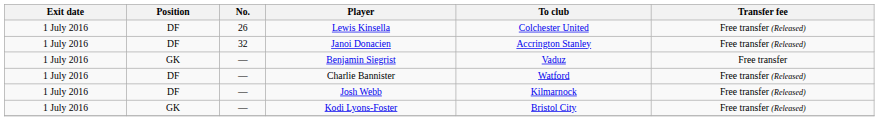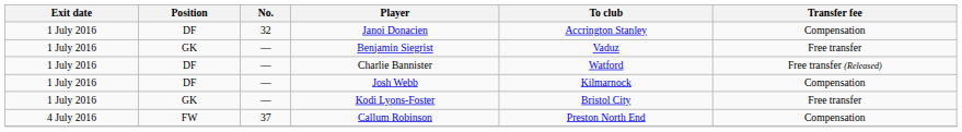- row: 1 July 2016 | DF | 26 | Lewis Kinsella | Colchester United | Free transfer (Released)
Janoi Donacien | Transfer fee: Free transfer (Released) -> Compensation
Josh Webb | Transfer fee: Free transfer (Released) -> Compensation
Kodi Lyons-Foster | Transfer fee: Free transfer (Released) -> Free transfer
+ row: 4 July 2016 | FW | 37 | Callum Robinson | Preston North End | Compensation
